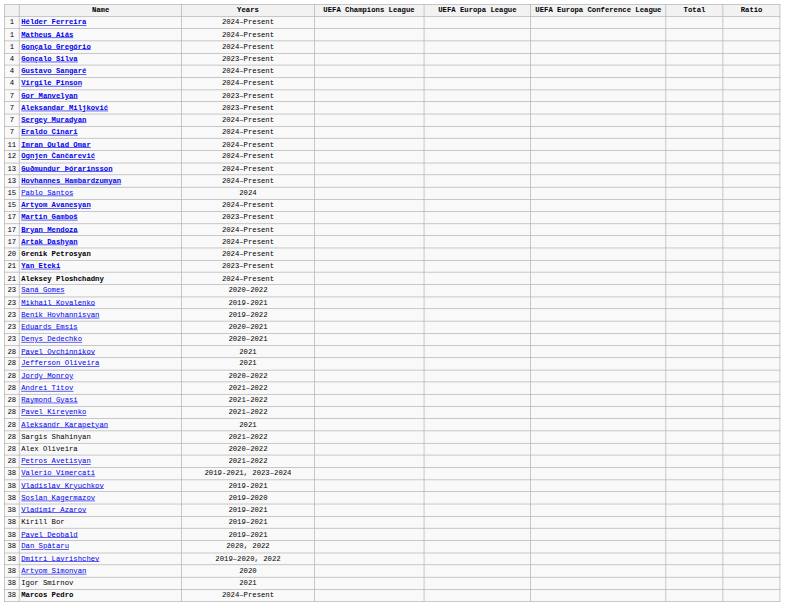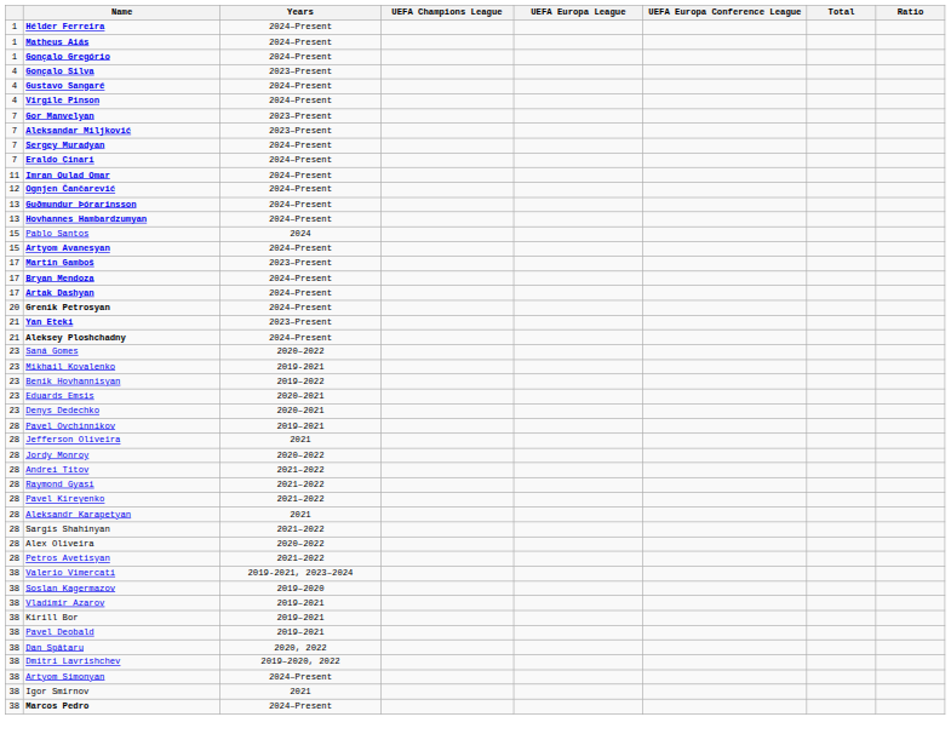Pavel Ovchinnikov | Years: 2021 -> 2019–2021
- row: 38 | Vladislav Kryuchkov | 2019-2021
Artyom Simonyan | Years: 2020 -> 2024–Present
